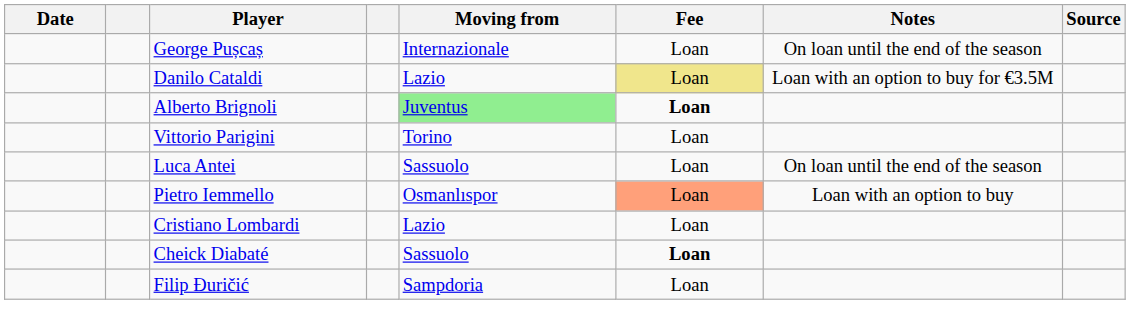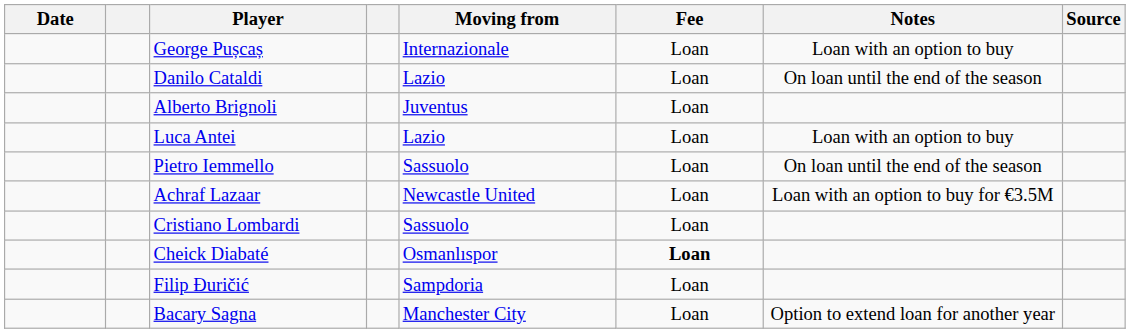George Pușcaș | Notes: On loan until the end of the season -> Loan with an option to buy
Danilo Cataldi | Fee: khaki background -> no background
Danilo Cataldi | Notes: Loan with an option to buy for €3.5M -> On loan until the end of the season
Alberto Brignoli | Moving from: lightgreen background -> no background
Alberto Brignoli | Fee: bold -> normal
- row: Vittorio Parigini | Torino | Loan
Luca Antei | Moving from: Sassuolo -> Lazio
Luca Antei | Notes: On loan until the end of the season -> Loan with an option to buy
Pietro Iemmello | Moving from: Osmanlıspor -> Sassuolo
Pietro Iemmello | Fee: lightsalmon background -> no background
Pietro Iemmello | Notes: Loan with an option to buy -> On loan until the end of the season
+ row: Achraf Lazaar | Newcastle United | Loan | Loan with an option to buy for €3.5M
Cristiano Lombardi | Moving from: Lazio -> Sassuolo
Cheick Diabaté | Moving from: Sassuolo -> Osmanlıspor
+ row: Bacary Sagna | Manchester City | Loan | Option to extend loan for another year
